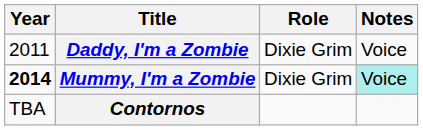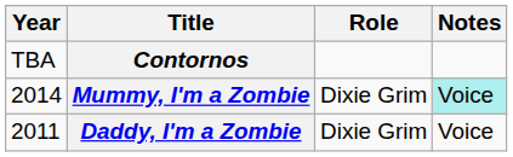rows swapped: Daddy, I'm a Zombie <-> Contornos
Mummy, I'm a Zombie | Year: bold -> normal
